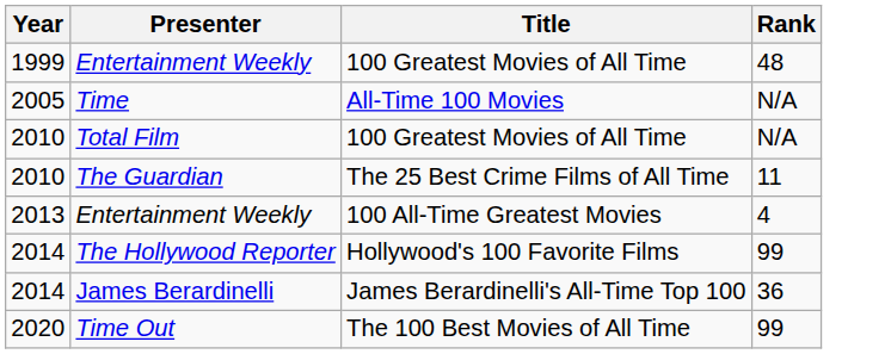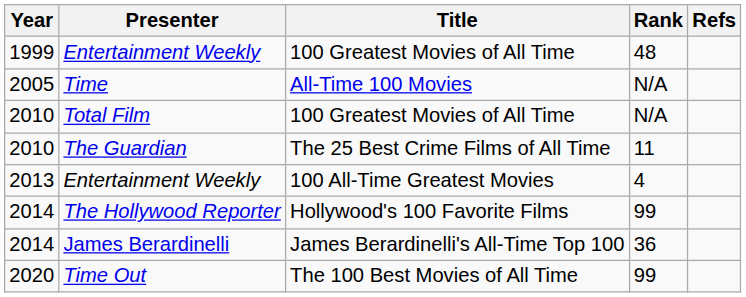+ column: Refs
